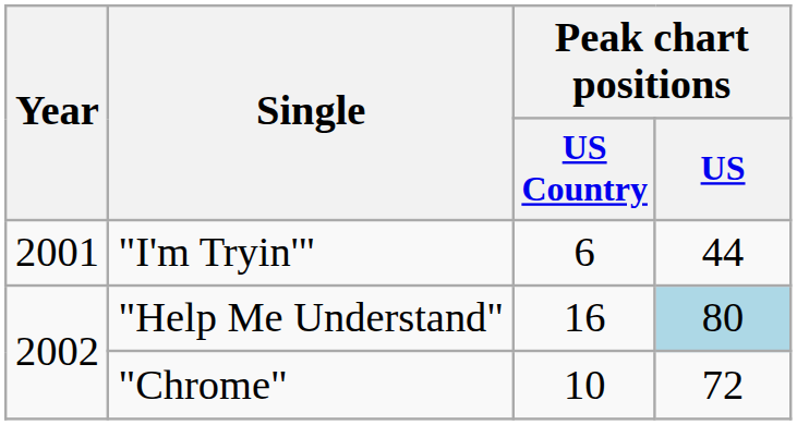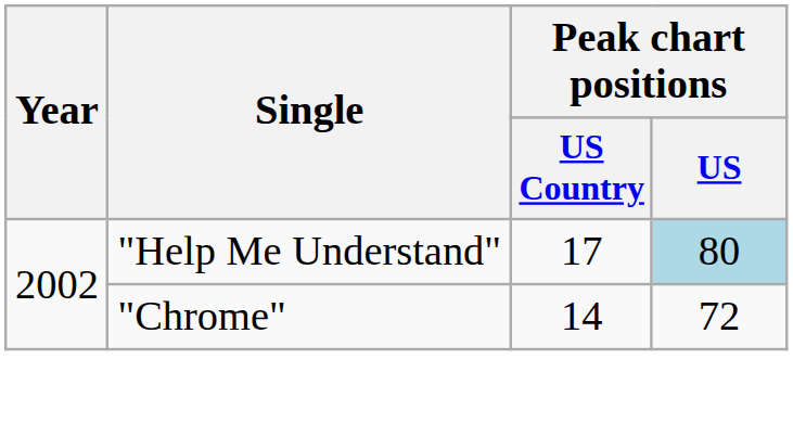- row: 2001 | "I'm Tryin'" | 6 | 44
"Help Me Understand" | Peak chart positions / US Country: 16 -> 17
"Chrome" | Peak chart positions / US Country: 10 -> 14
